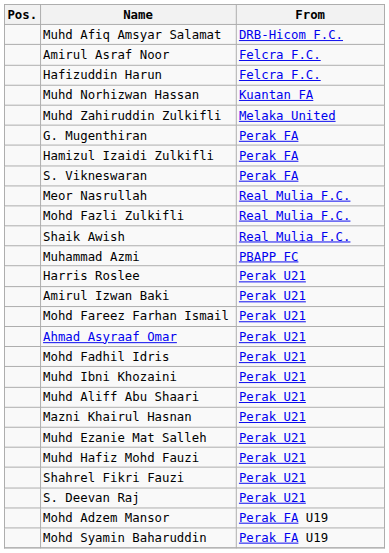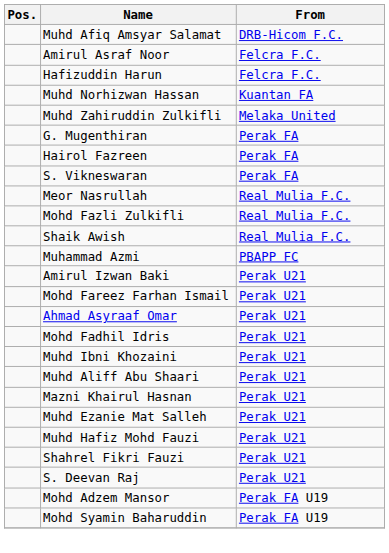+ row: Hairol Fazreen | Perak FA
- row: Hamizul Izaidi Zulkifli | Perak FA
- row: Harris Roslee | Perak U21
